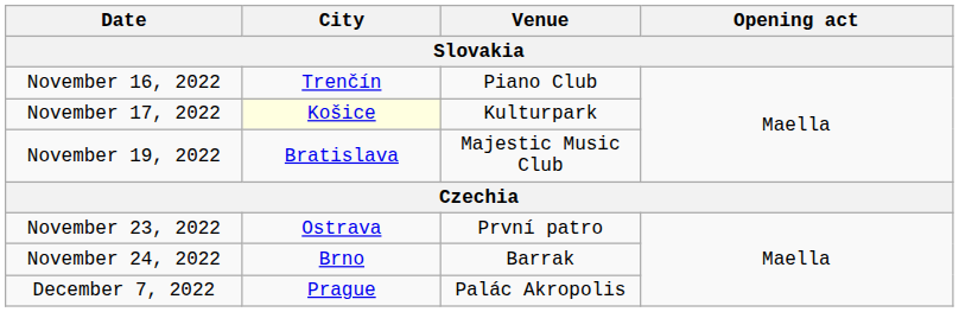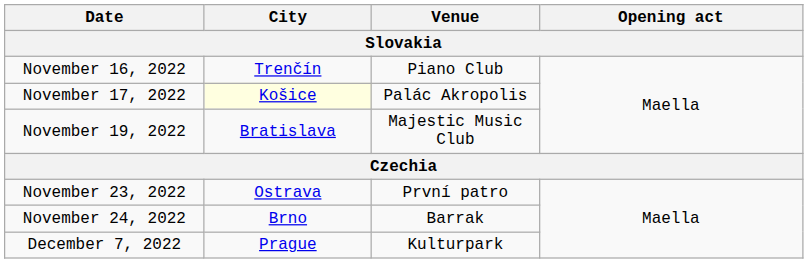November 17, 2022 | Venue: Kulturpark -> Palác Akropolis
December 7, 2022 | Venue: Palác Akropolis -> Kulturpark
